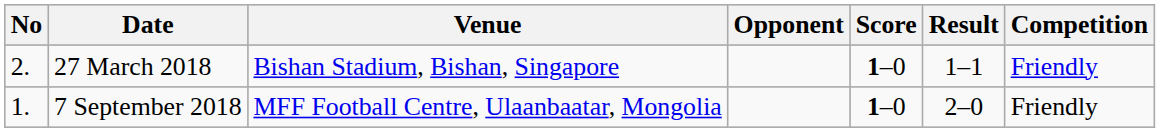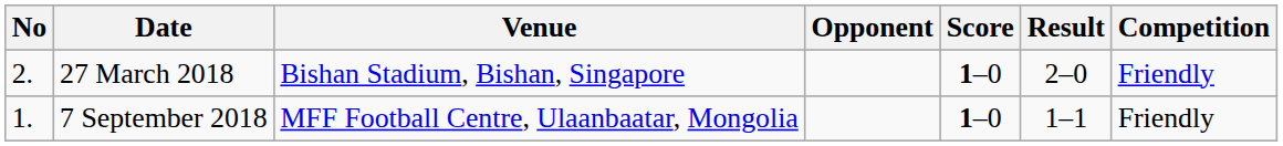27 March 2018 | Result: 1–1 -> 2–0
7 September 2018 | Result: 2–0 -> 1–1
